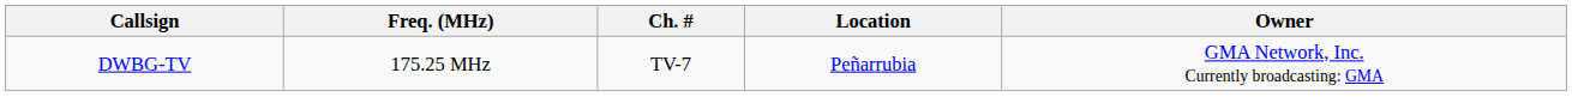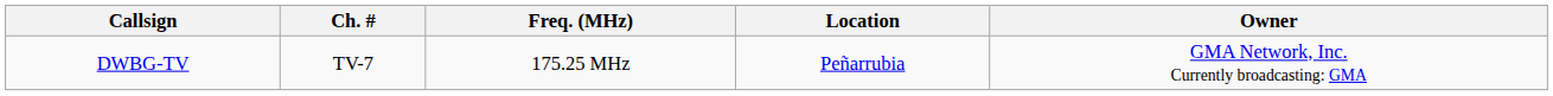columns swapped: Ch. # <-> Freq. (MHz)
